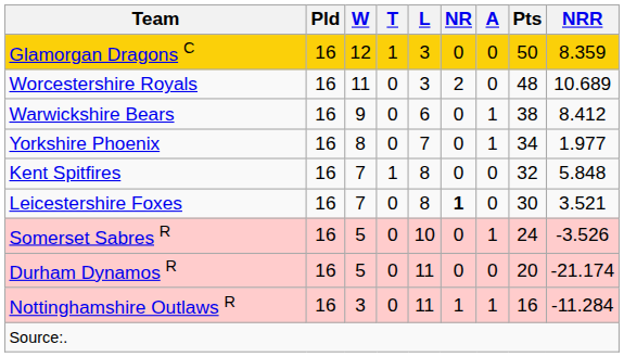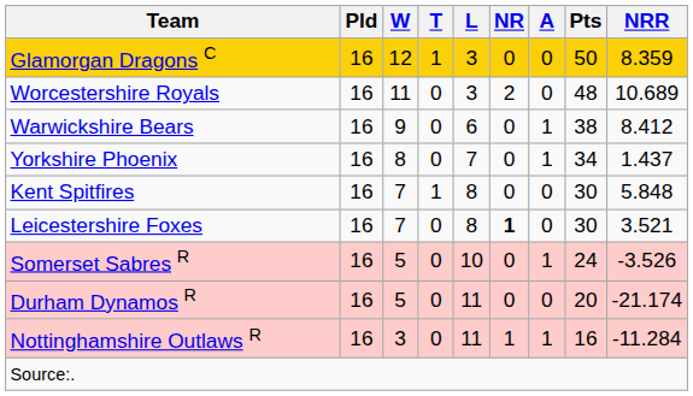Yorkshire Phoenix | NRR: 1.977 -> 1.437
Kent Spitfires | Pts: 32 -> 30
